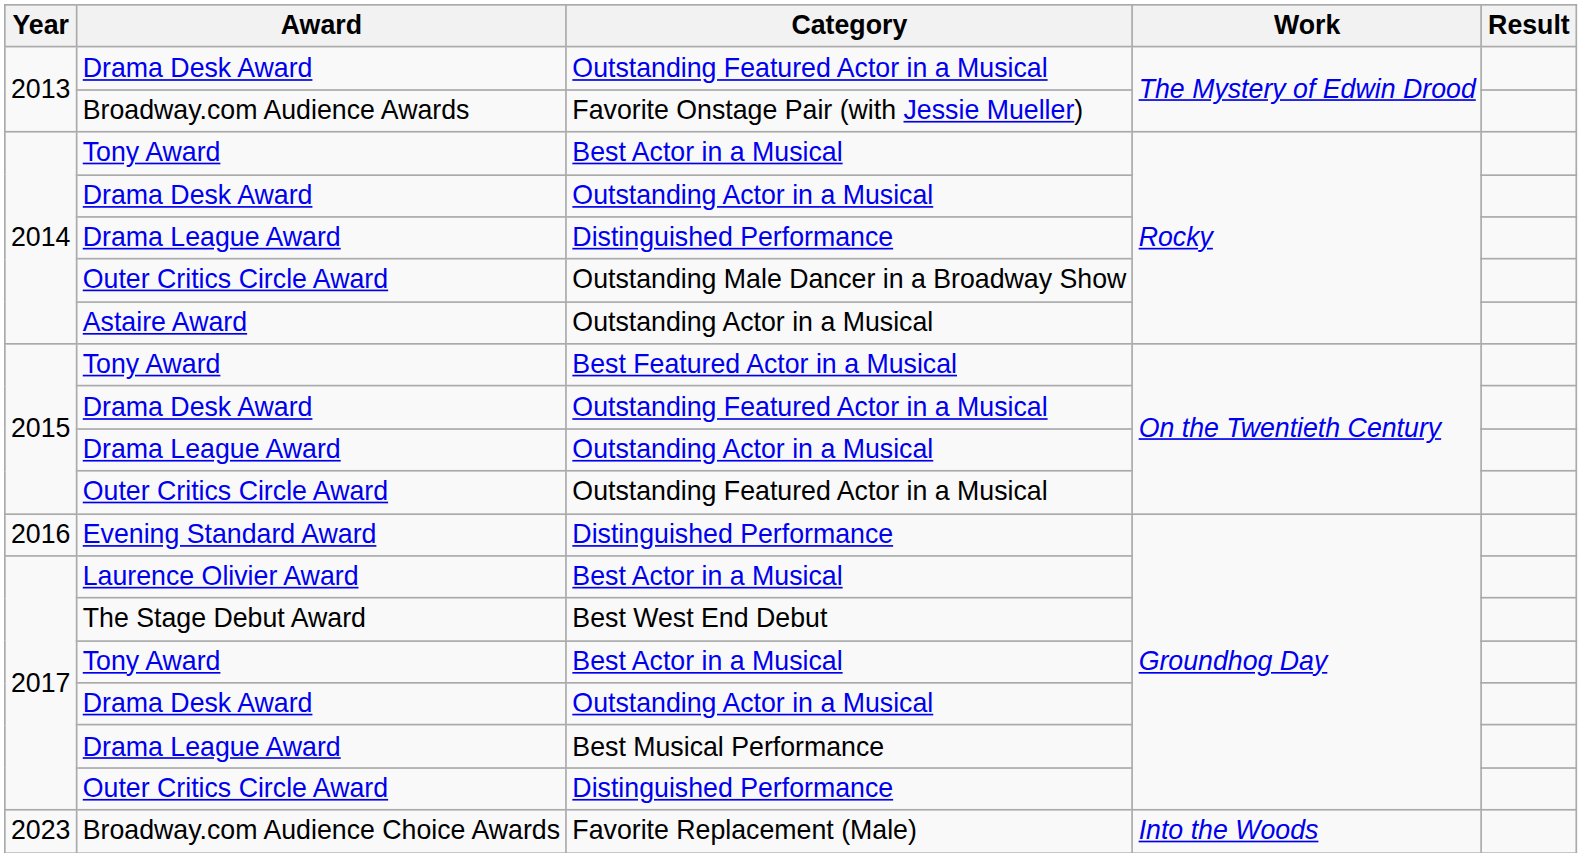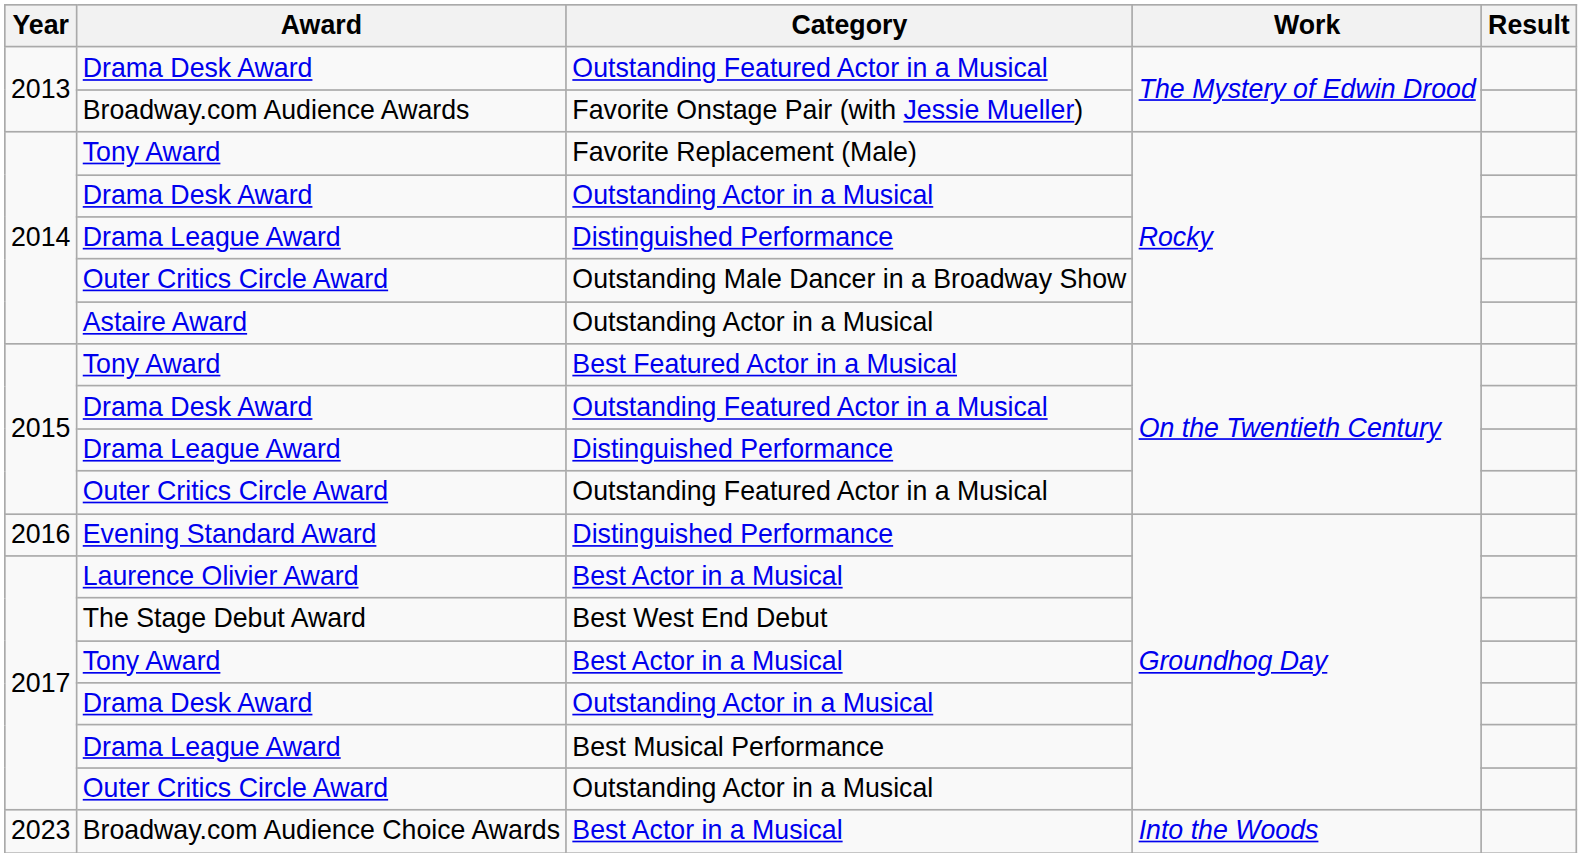2014 / Tony Award | Category: Best Actor in a Musical -> Favorite Replacement (Male)
2015 / Drama League Award | Category: Outstanding Actor in a Musical -> Distinguished Performance
2017 / Outer Critics Circle Award | Category: Distinguished Performance -> Outstanding Actor in a Musical
Broadway.com Audience Choice Awards | Category: Favorite Replacement (Male) -> Best Actor in a Musical
